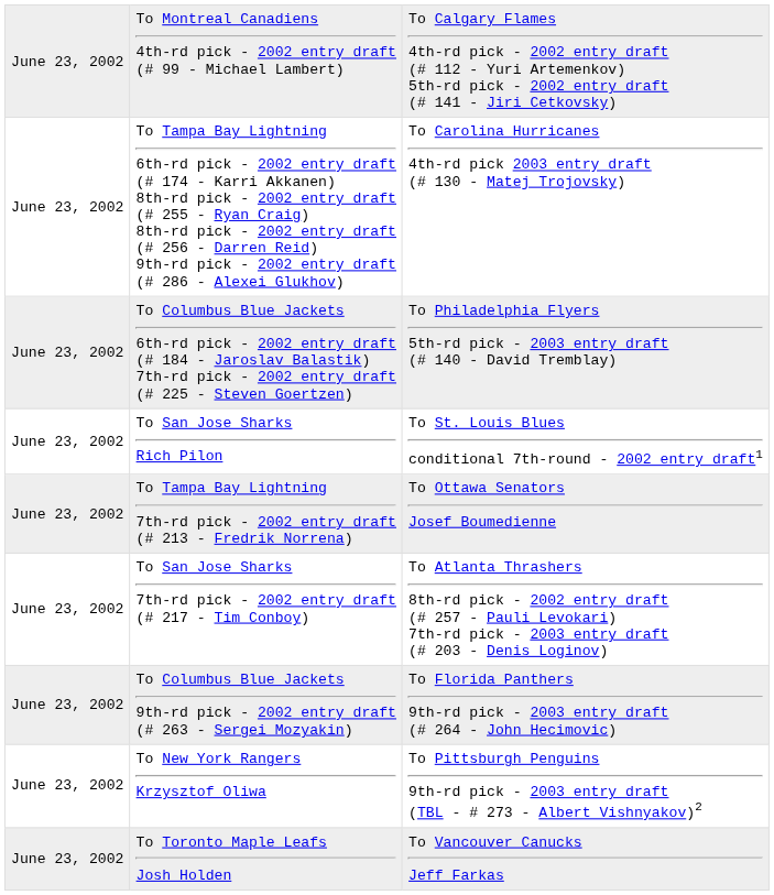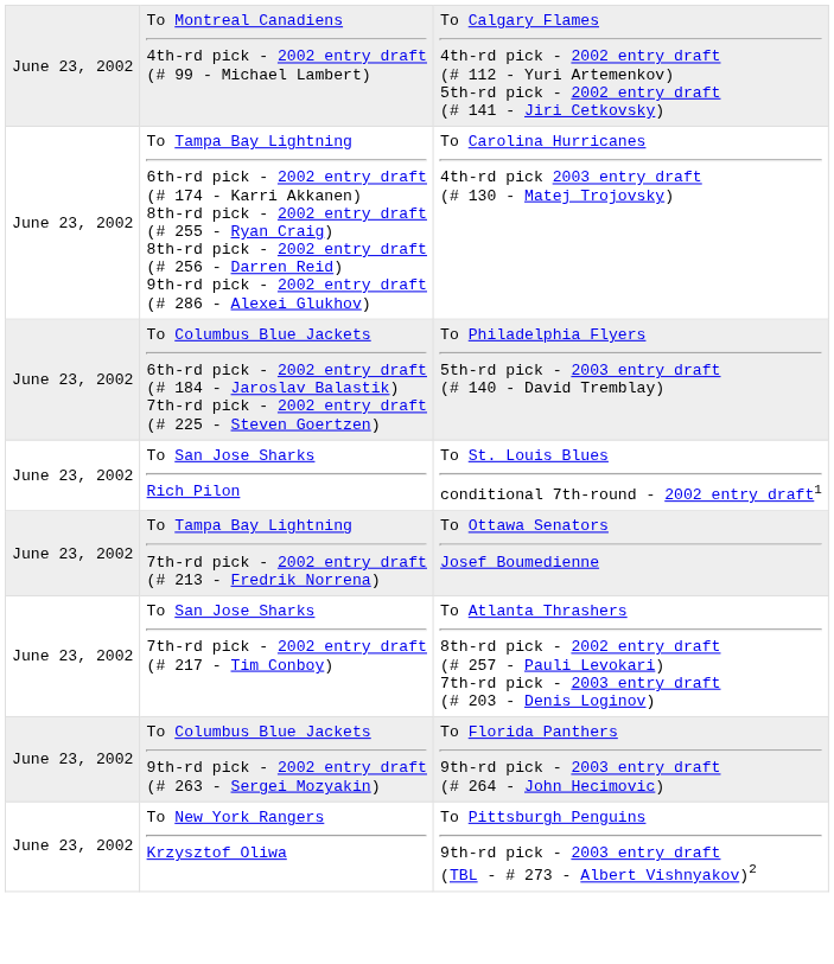- row: June 23, 2002 | To Toronto Maple Leafs Josh Holden | To Vancouver Canucks Jeff Farkas
